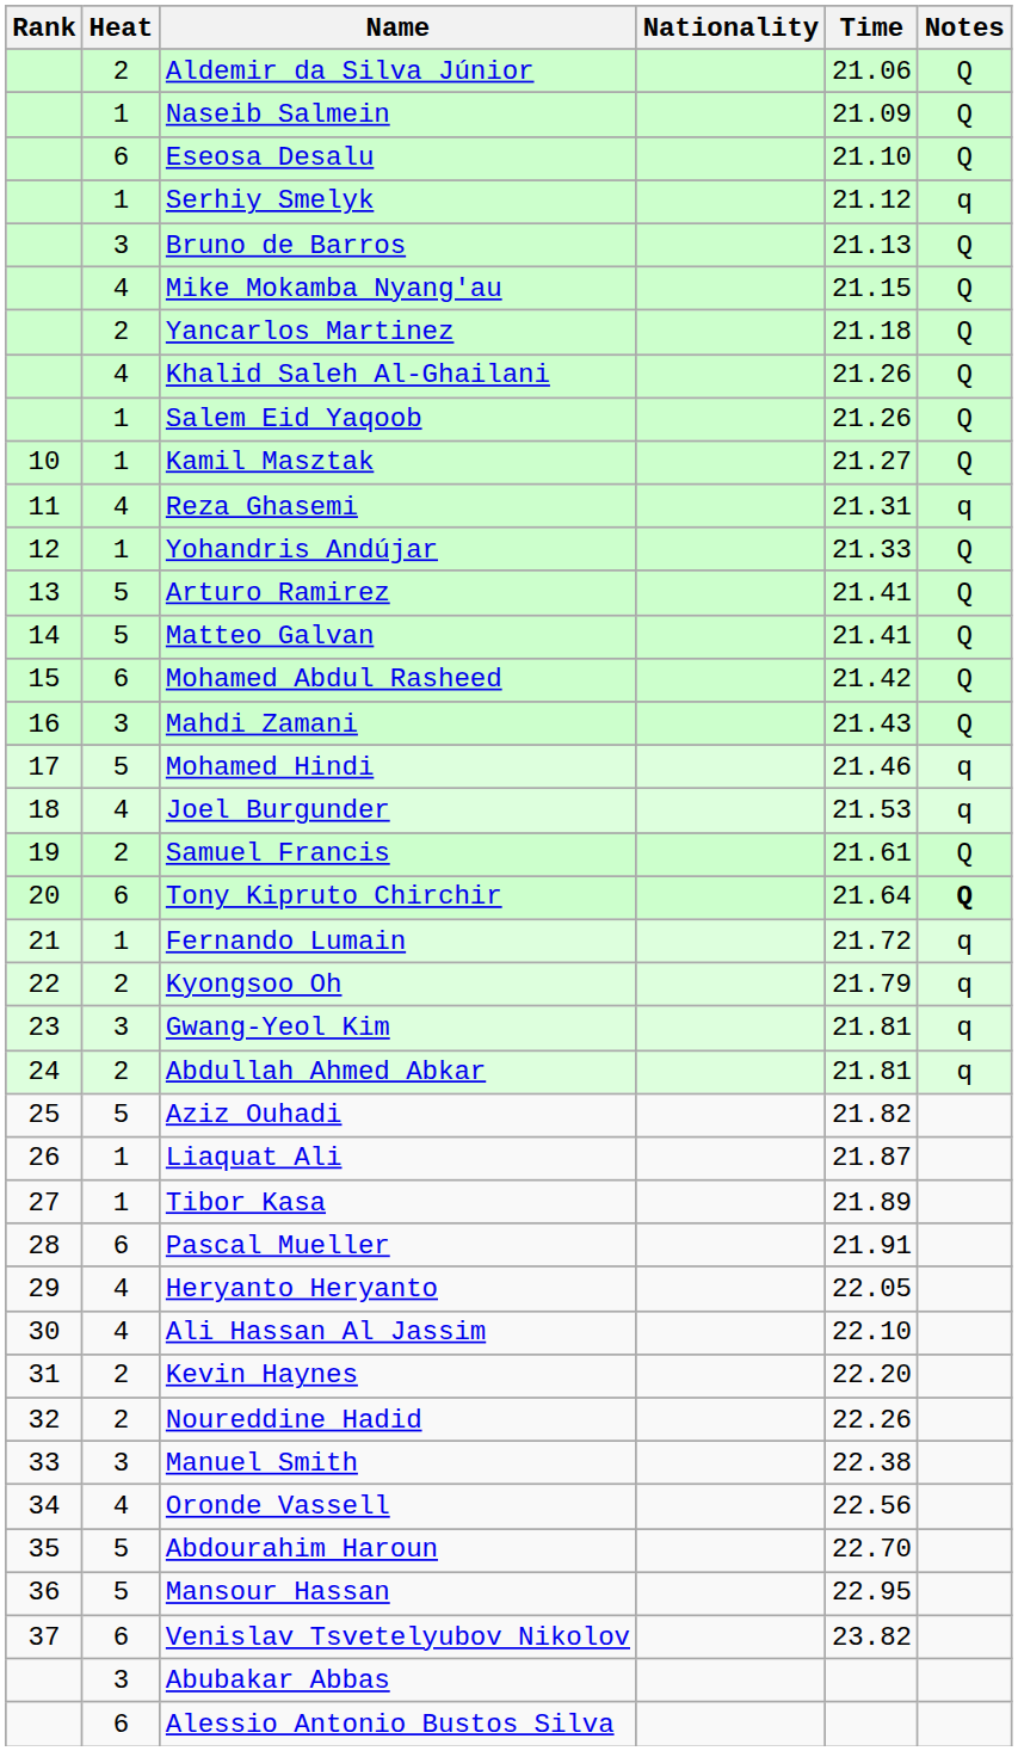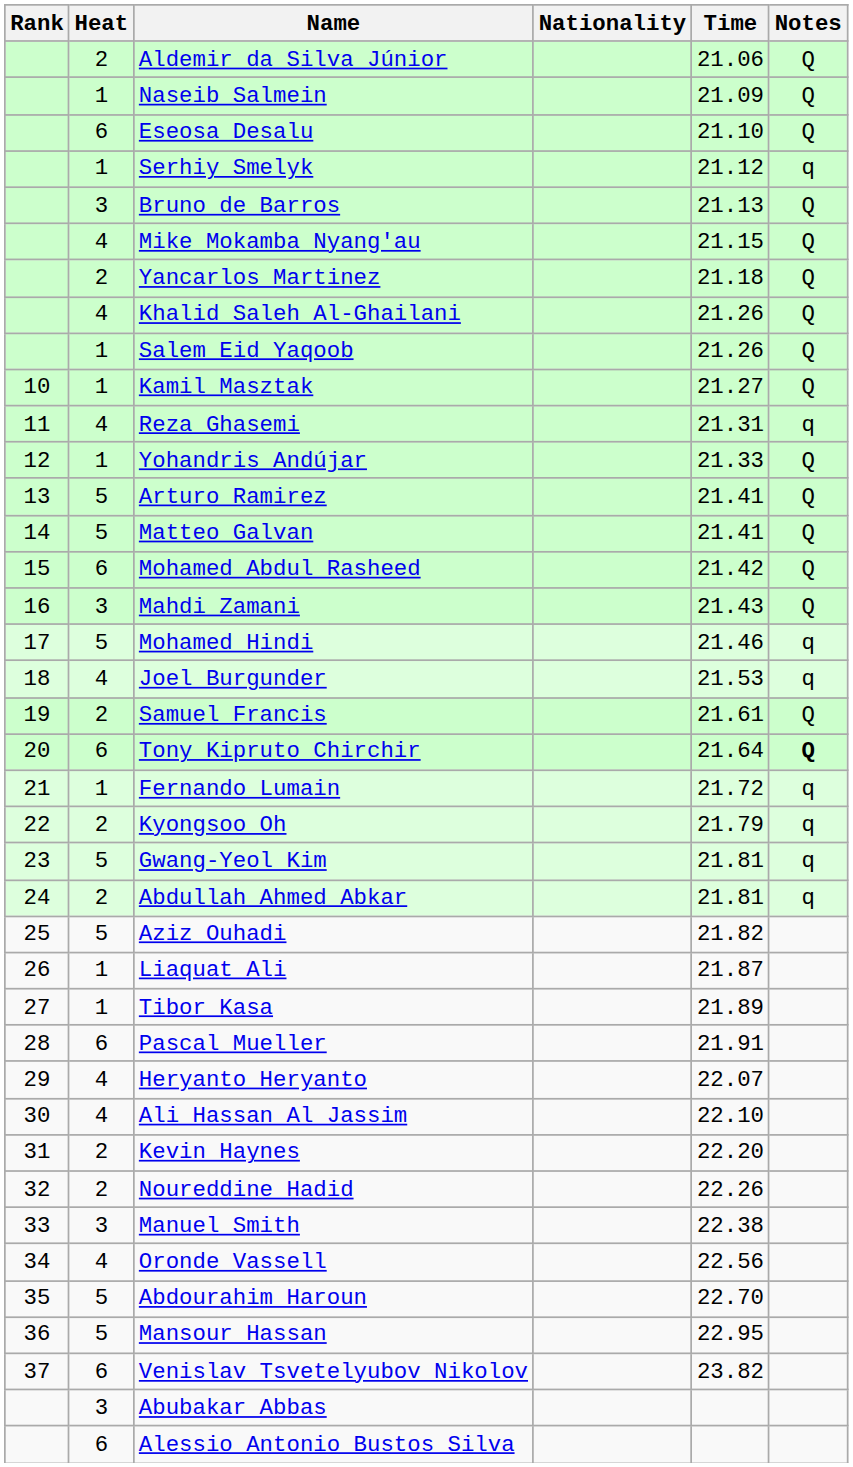Gwang-Yeol Kim | Heat: 3 -> 5
Heryanto Heryanto | Time: 22.05 -> 22.07
